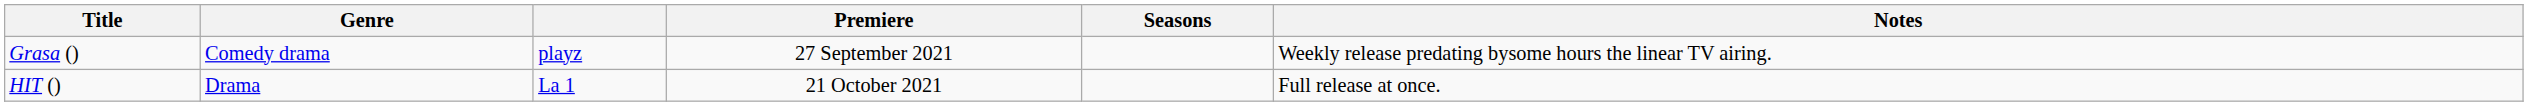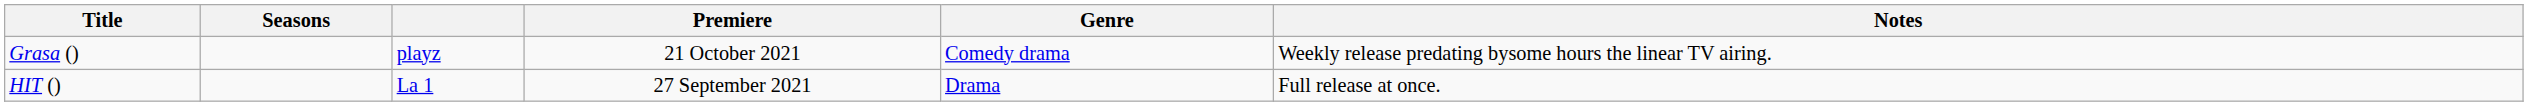columns swapped: Genre <-> Seasons
Grasa () | Premiere: 27 September 2021 -> 21 October 2021
HIT () | Premiere: 21 October 2021 -> 27 September 2021
